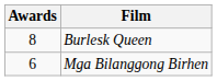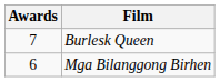Burlesk Queen | Awards: 8 -> 7
